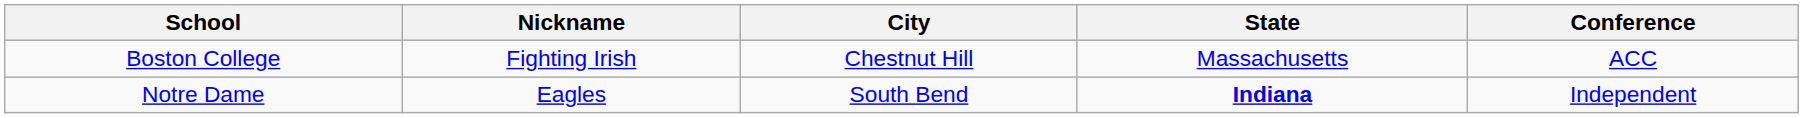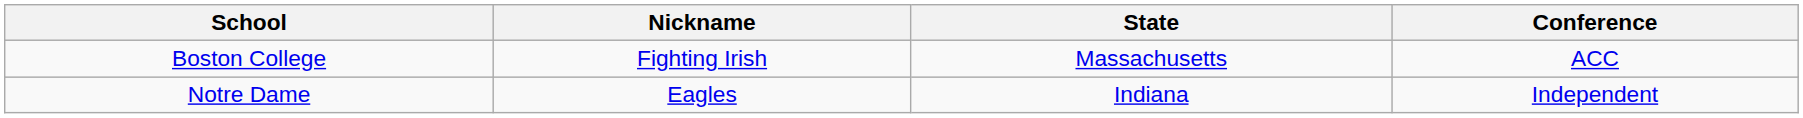- column: City | Chestnut Hill | South Bend
Notre Dame | State: bold -> normal
